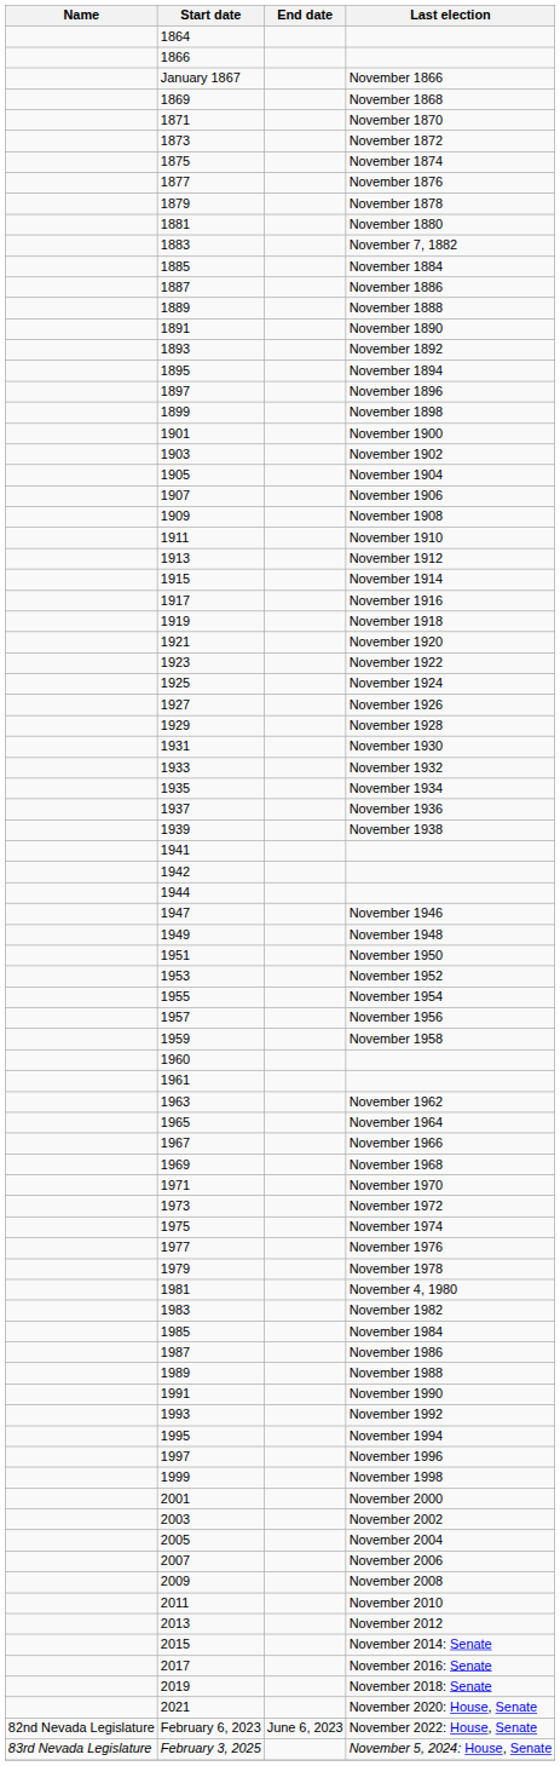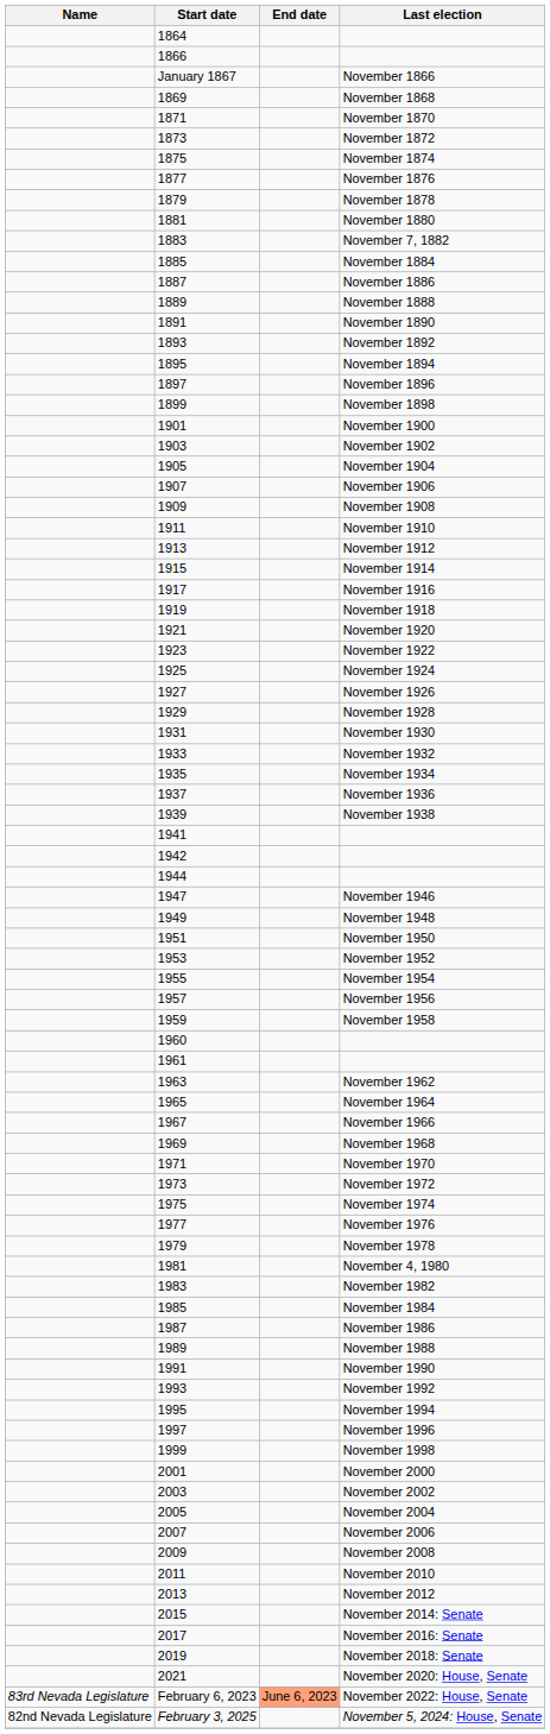November 2022: House, Senate | Name: 82nd Nevada Legislature -> 83rd Nevada Legislature
November 2022: House, Senate | End date: no background -> lightsalmon background
November 5, 2024: House, Senate | Name: 83rd Nevada Legislature -> 82nd Nevada Legislature
